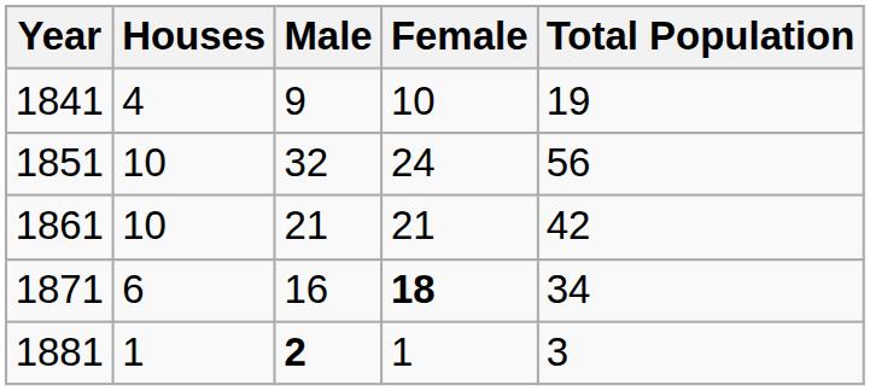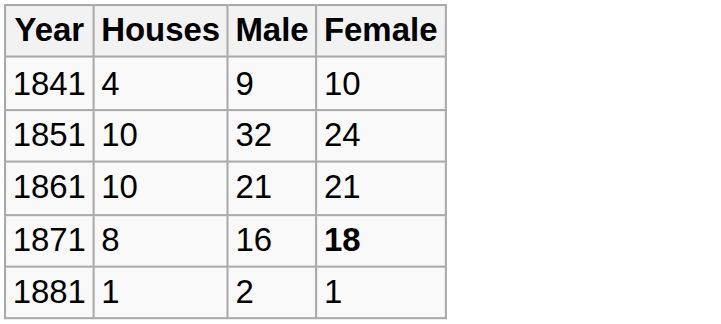- column: Total Population | 19 | 56 | 42 | 34 | 3
1871 | Houses: 6 -> 8
1881 | Male: bold -> normal
